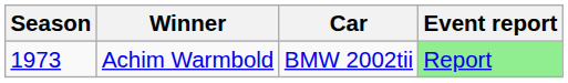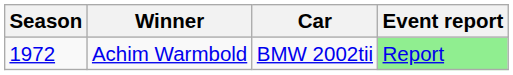Achim Warmbold | Season: 1973 -> 1972
